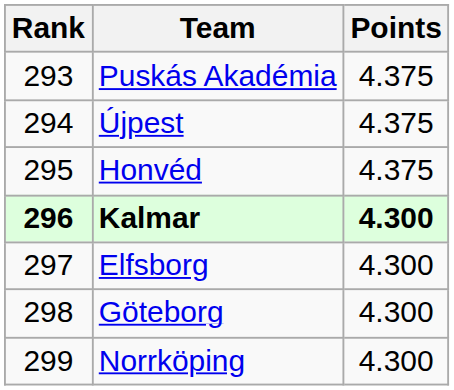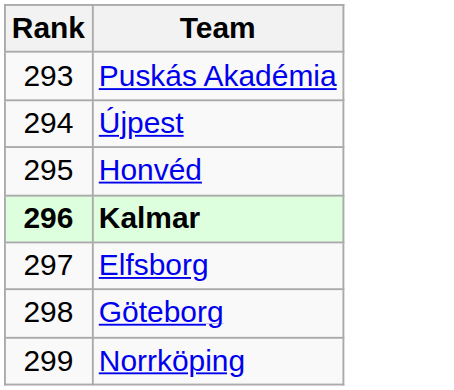- column: Points | 4.375 | 4.375 | 4.375 | 4.300 | 4.300 | 4.300 | 4.300
